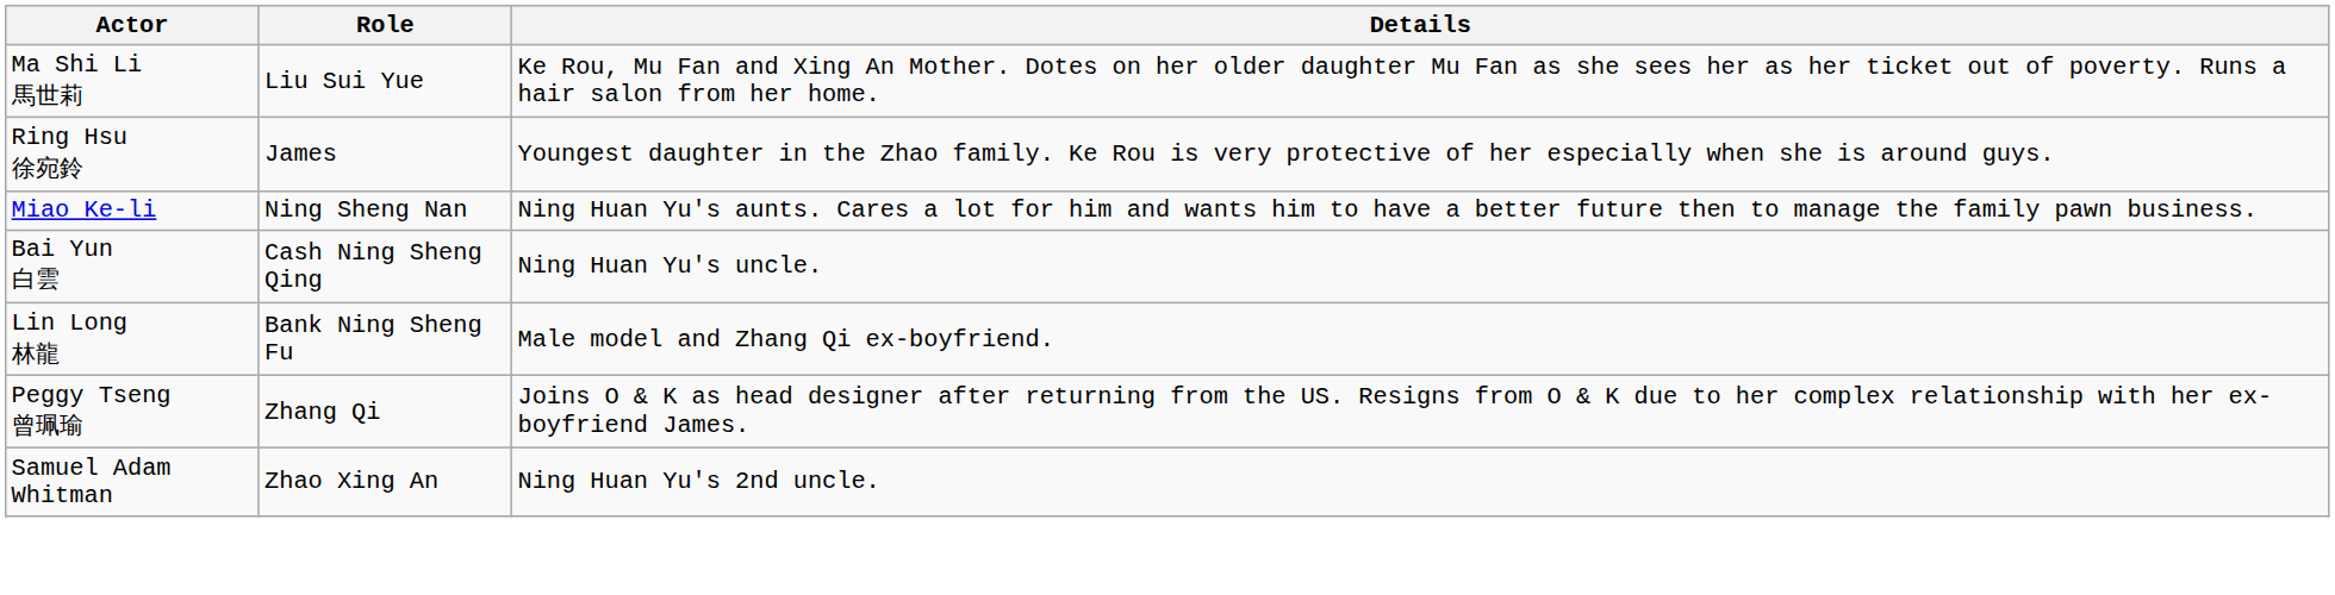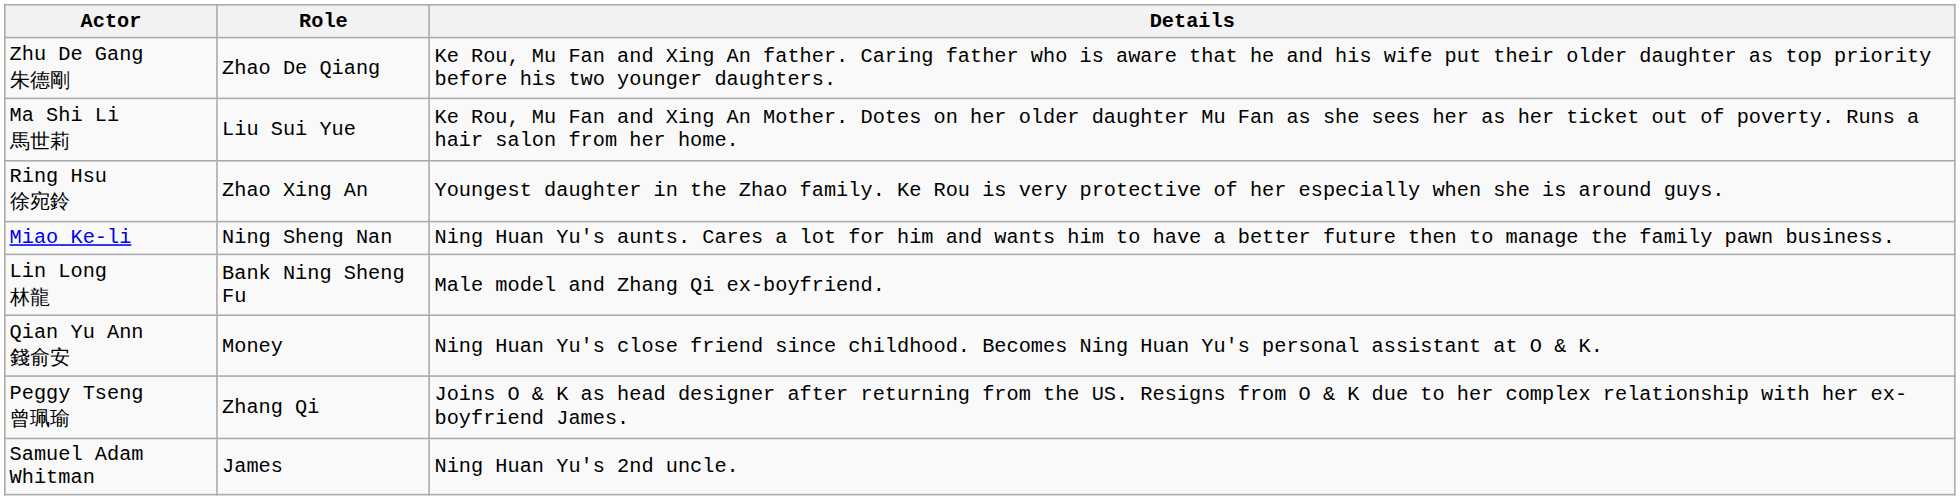+ row: Zhu De Gang 朱德剛 | Zhao De Qiang | Ke Rou, Mu Fan and Xing An father. Caring father who is aware that he and his wife put their older daughter as top priority before his two younger daughters.
Ring Hsu 徐宛鈴 | Role: James -> Zhao Xing An
- row: Bai Yun 白雲 | Cash Ning Sheng Qing | Ning Huan Yu's uncle.
+ row: Qian Yu Ann 錢俞安 | Money | Ning Huan Yu's close friend since childhood. Becomes Ning Huan Yu's personal assistant at O & K.
Samuel Adam Whitman | Role: Zhao Xing An -> James
